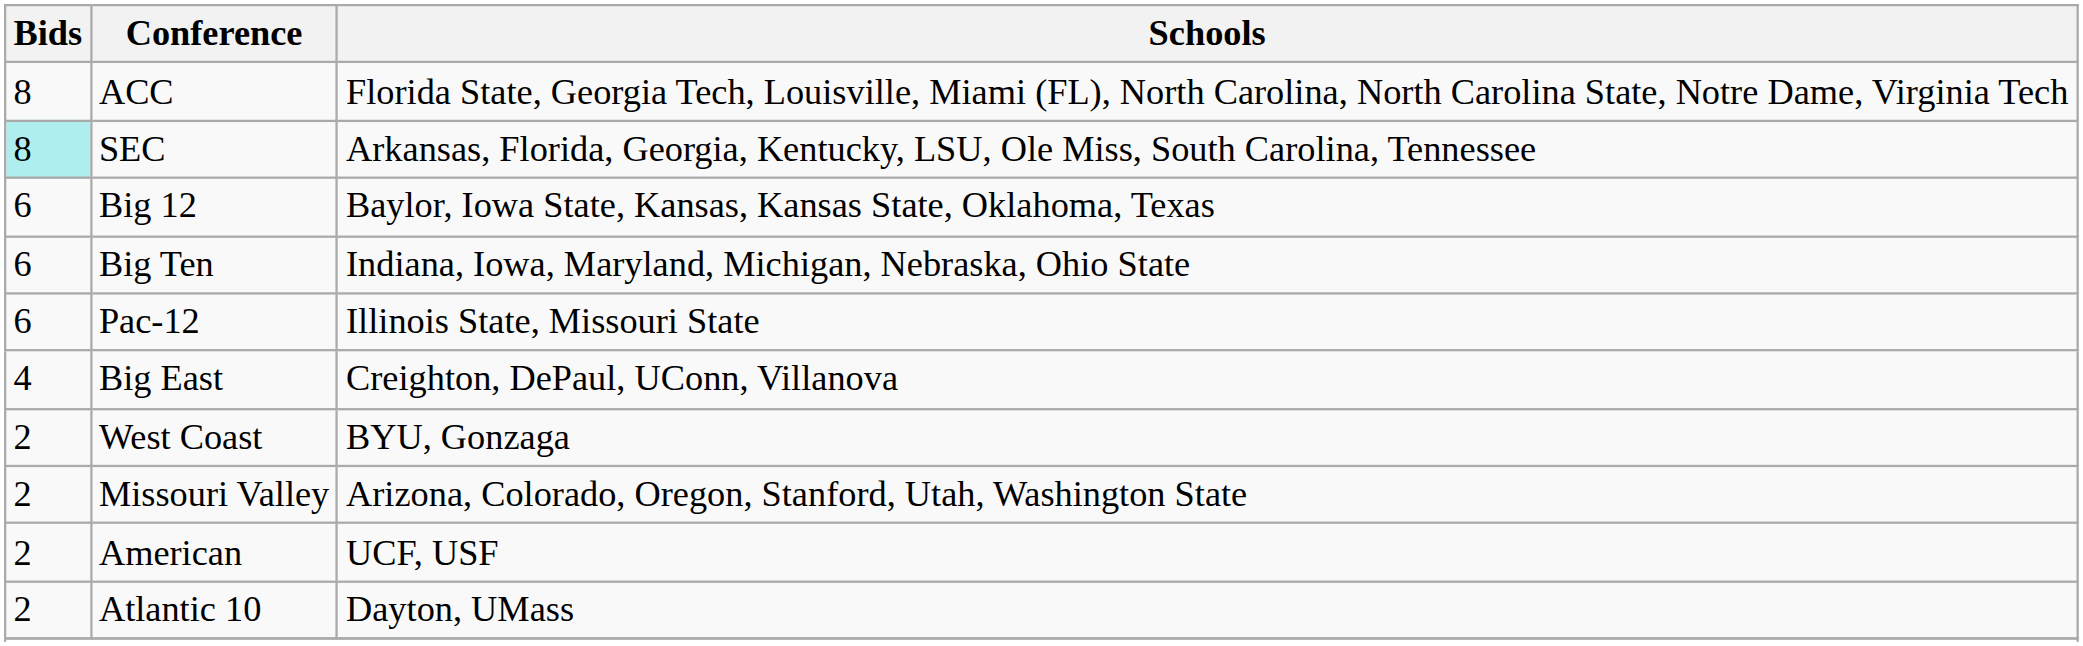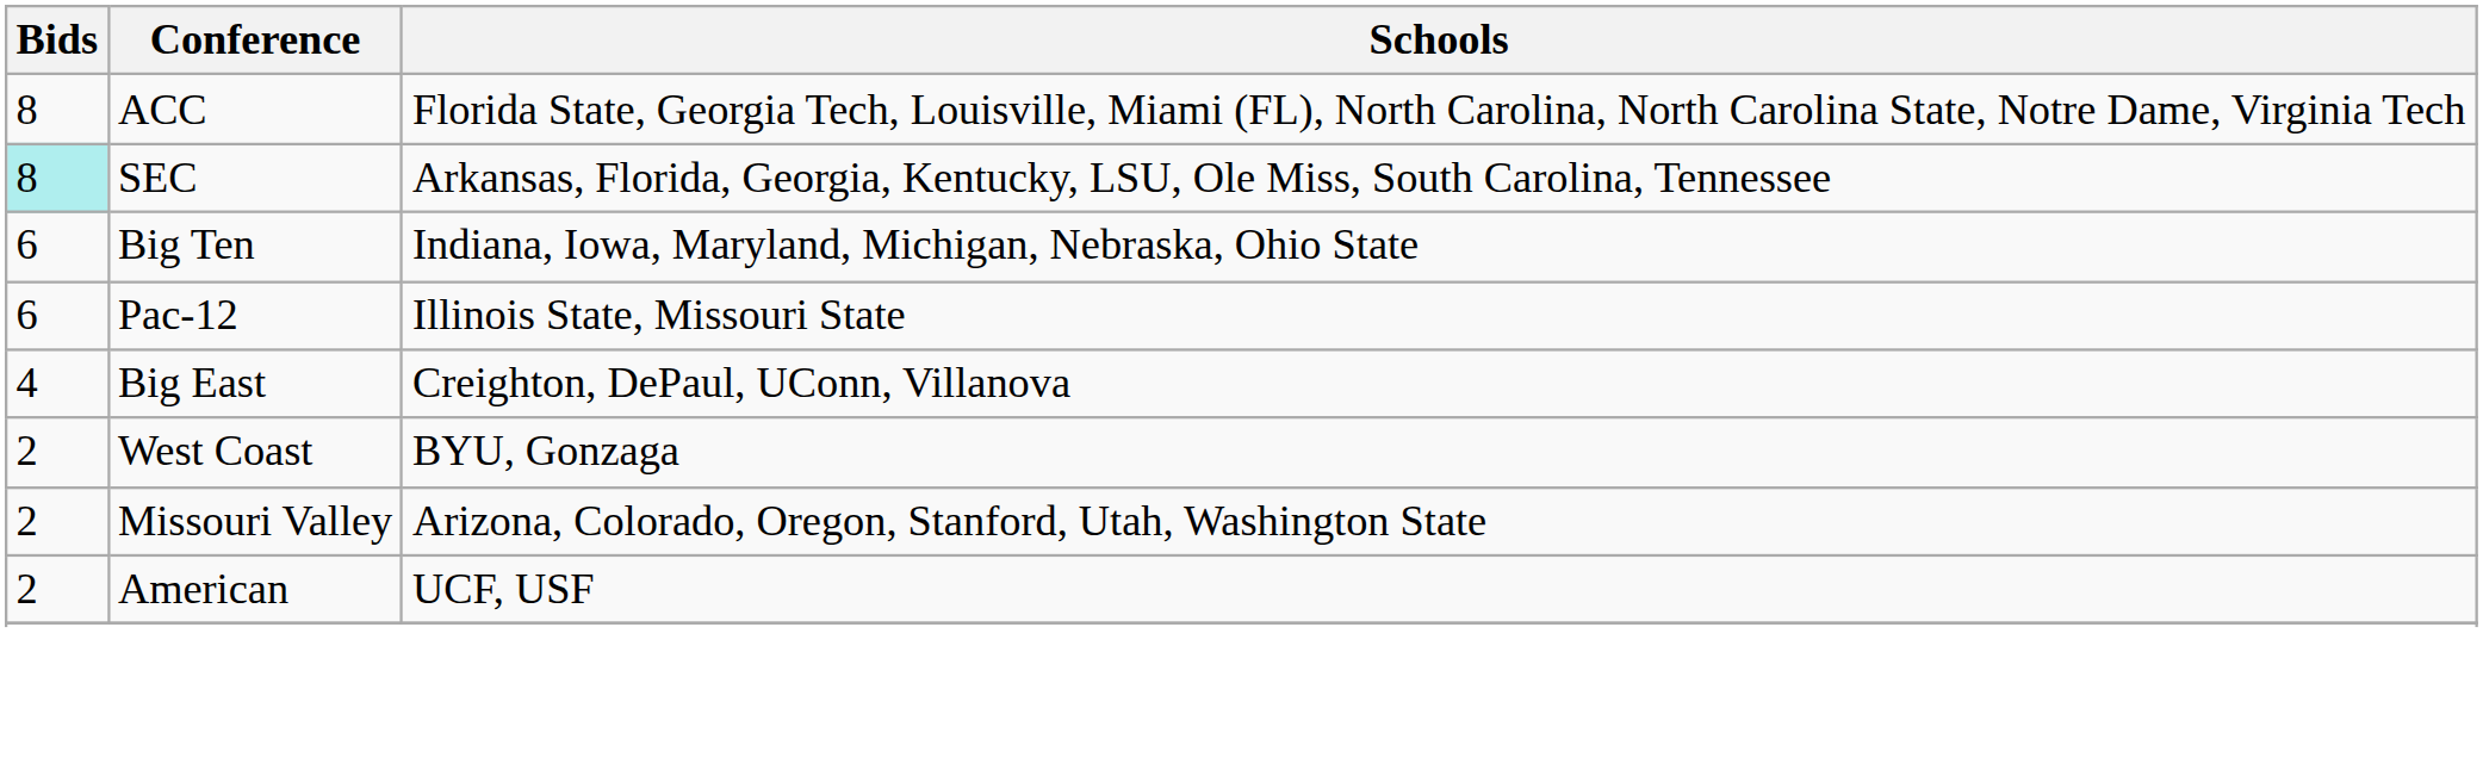- row: 6 | Big 12 | Baylor, Iowa State, Kansas, Kansas State, Oklahoma, Texas
- row: 2 | Atlantic 10 | Dayton, UMass
